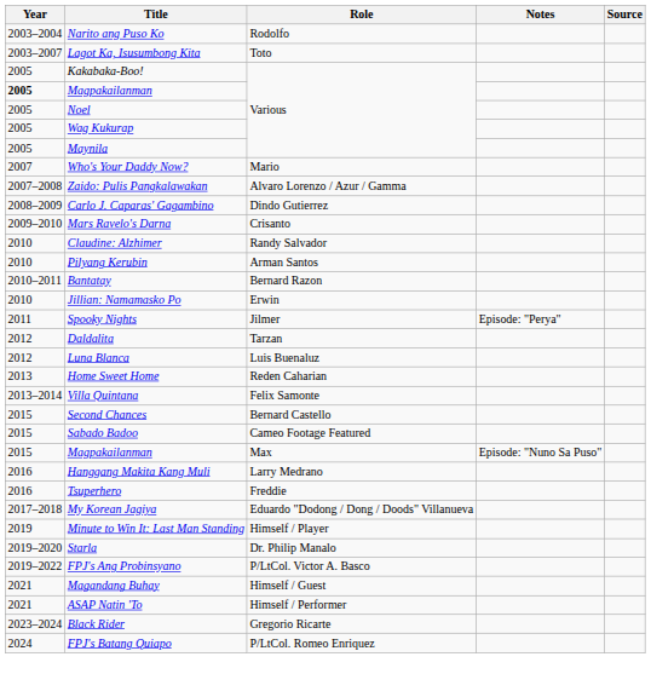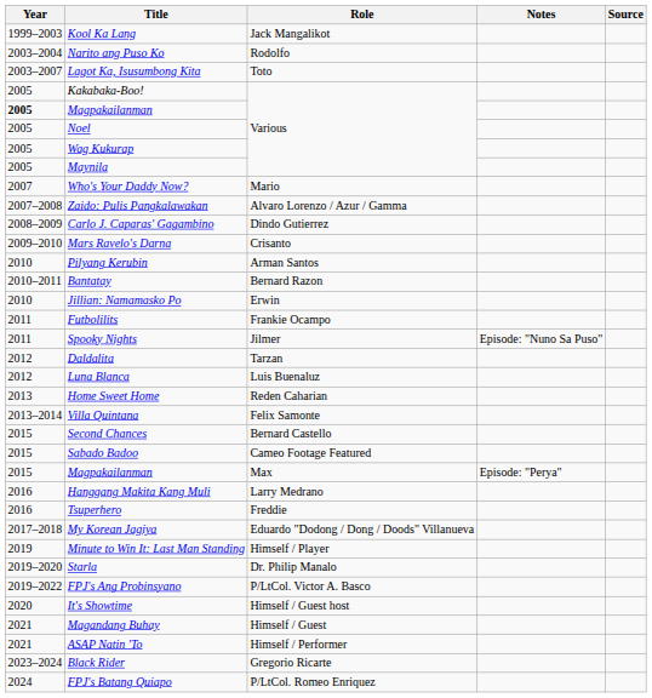+ row: 1999–2003 | Kool Ka Lang | Jack Mangalikot
- row: 2010 | Claudine: Alzhimer | Randy Salvador
+ row: 2011 | Futbolilits | Frankie Ocampo
Spooky Nights | Notes: Episode: "Perya" -> Episode: "Nuno Sa Puso"
Magpakailanman / Max | Notes: Episode: "Nuno Sa Puso" -> Episode: "Perya"
+ row: 2020 | It's Showtime | Himself / Guest host
